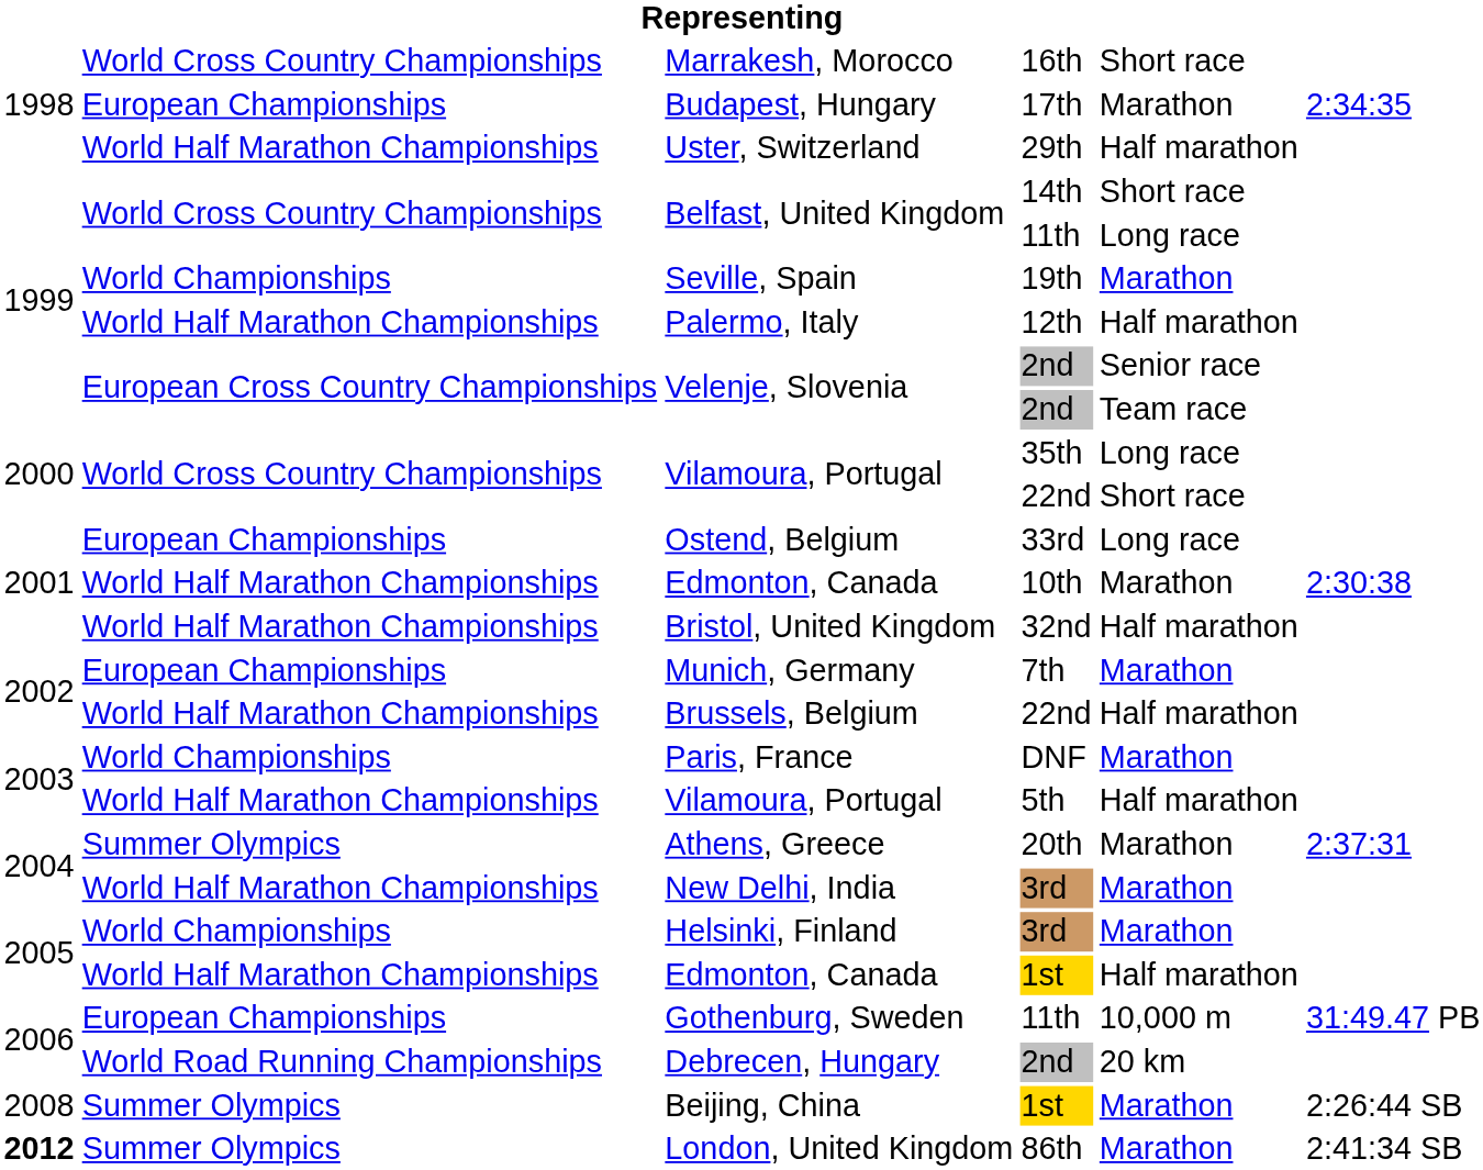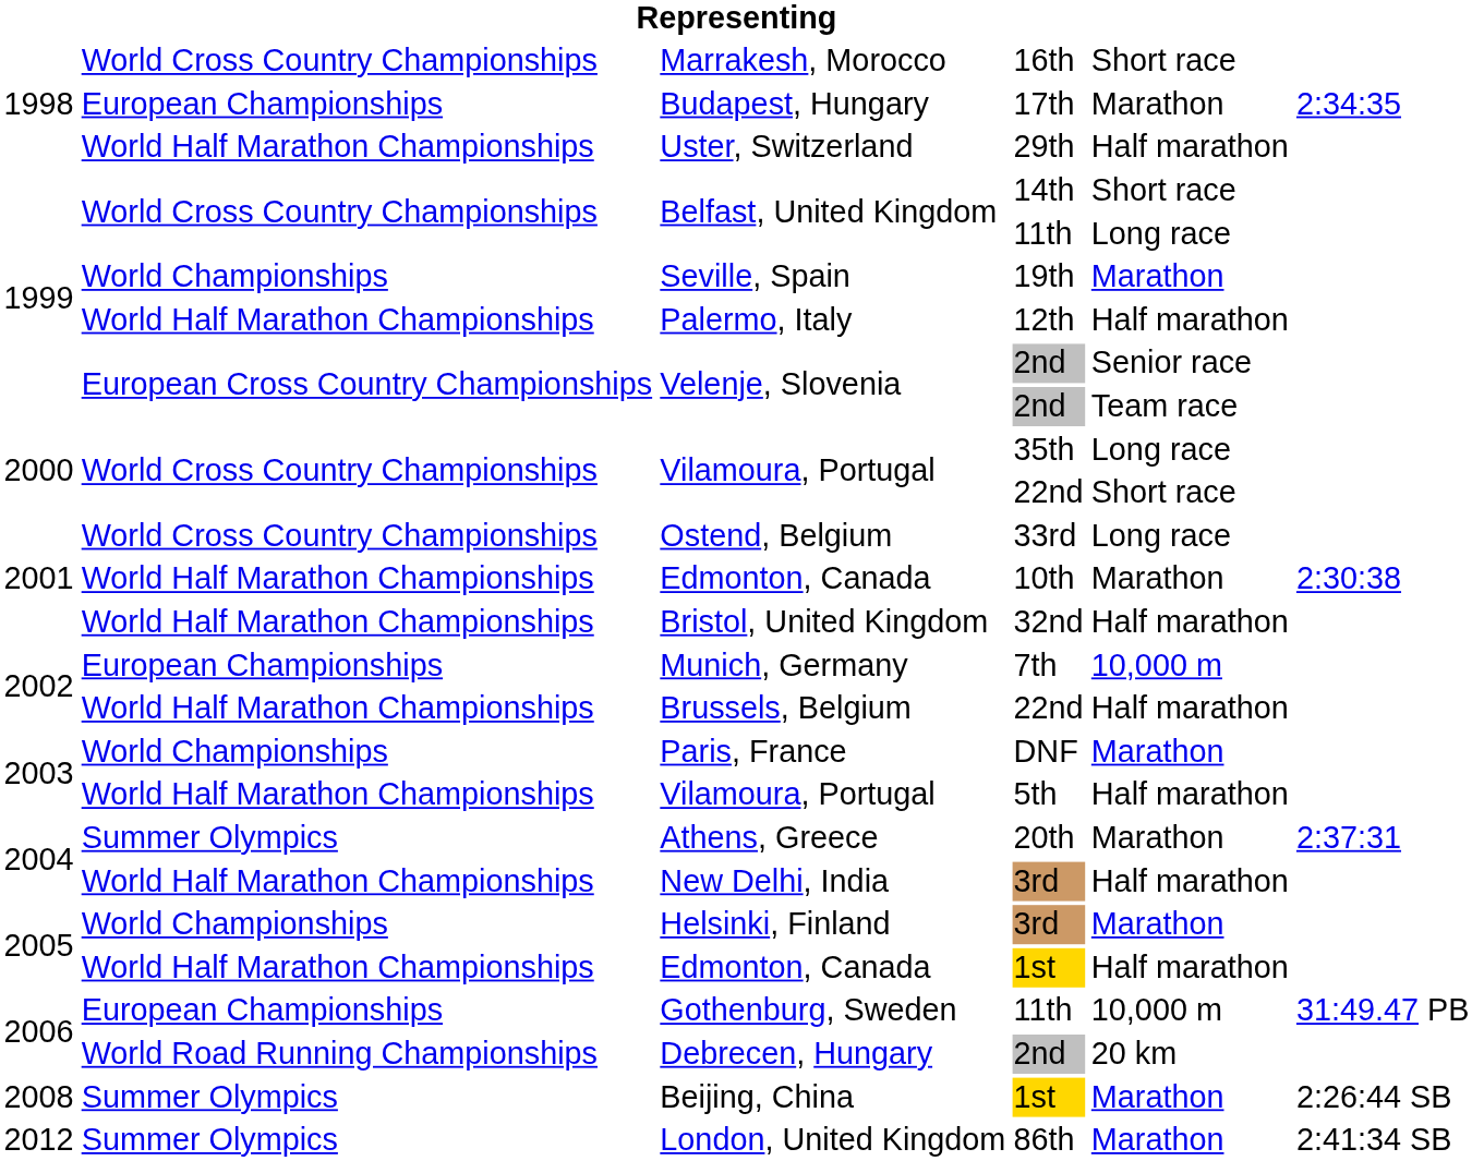Ostend, Belgium | column 2: European Championships -> World Cross Country Championships
Munich, Germany | column 5: Marathon -> 10,000 m
New Delhi, India | column 5: Marathon -> Half marathon
London, United Kingdom | column 1: bold -> normal
